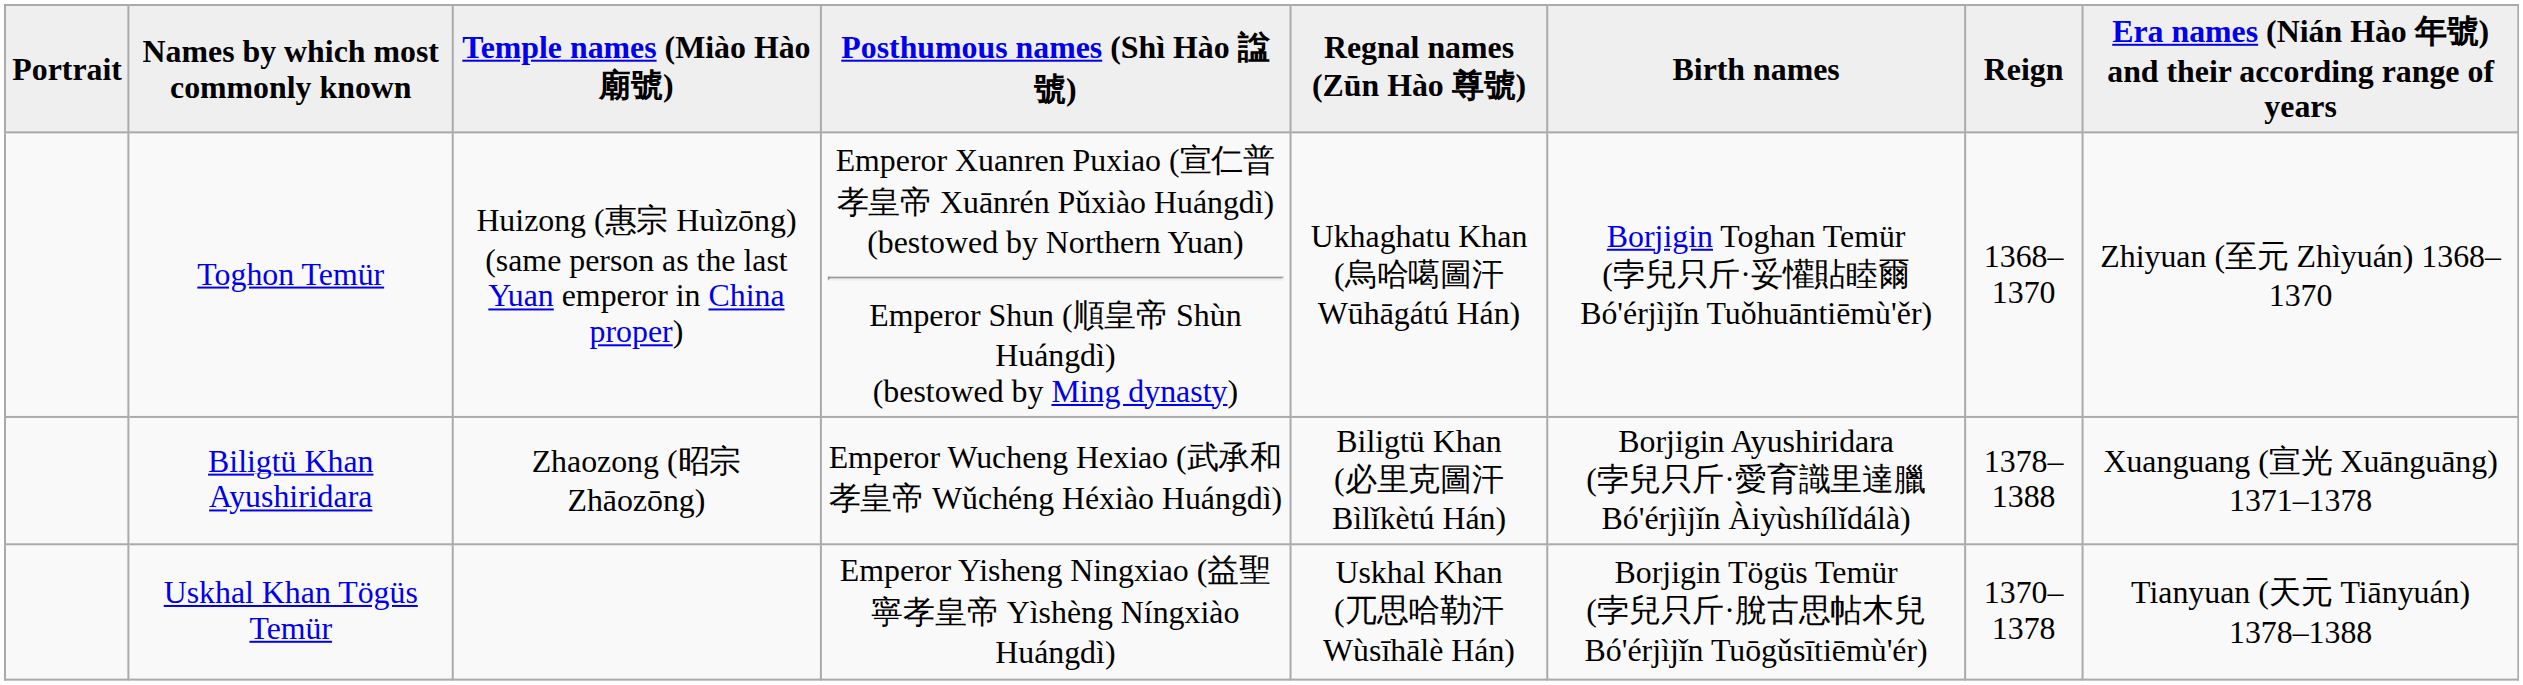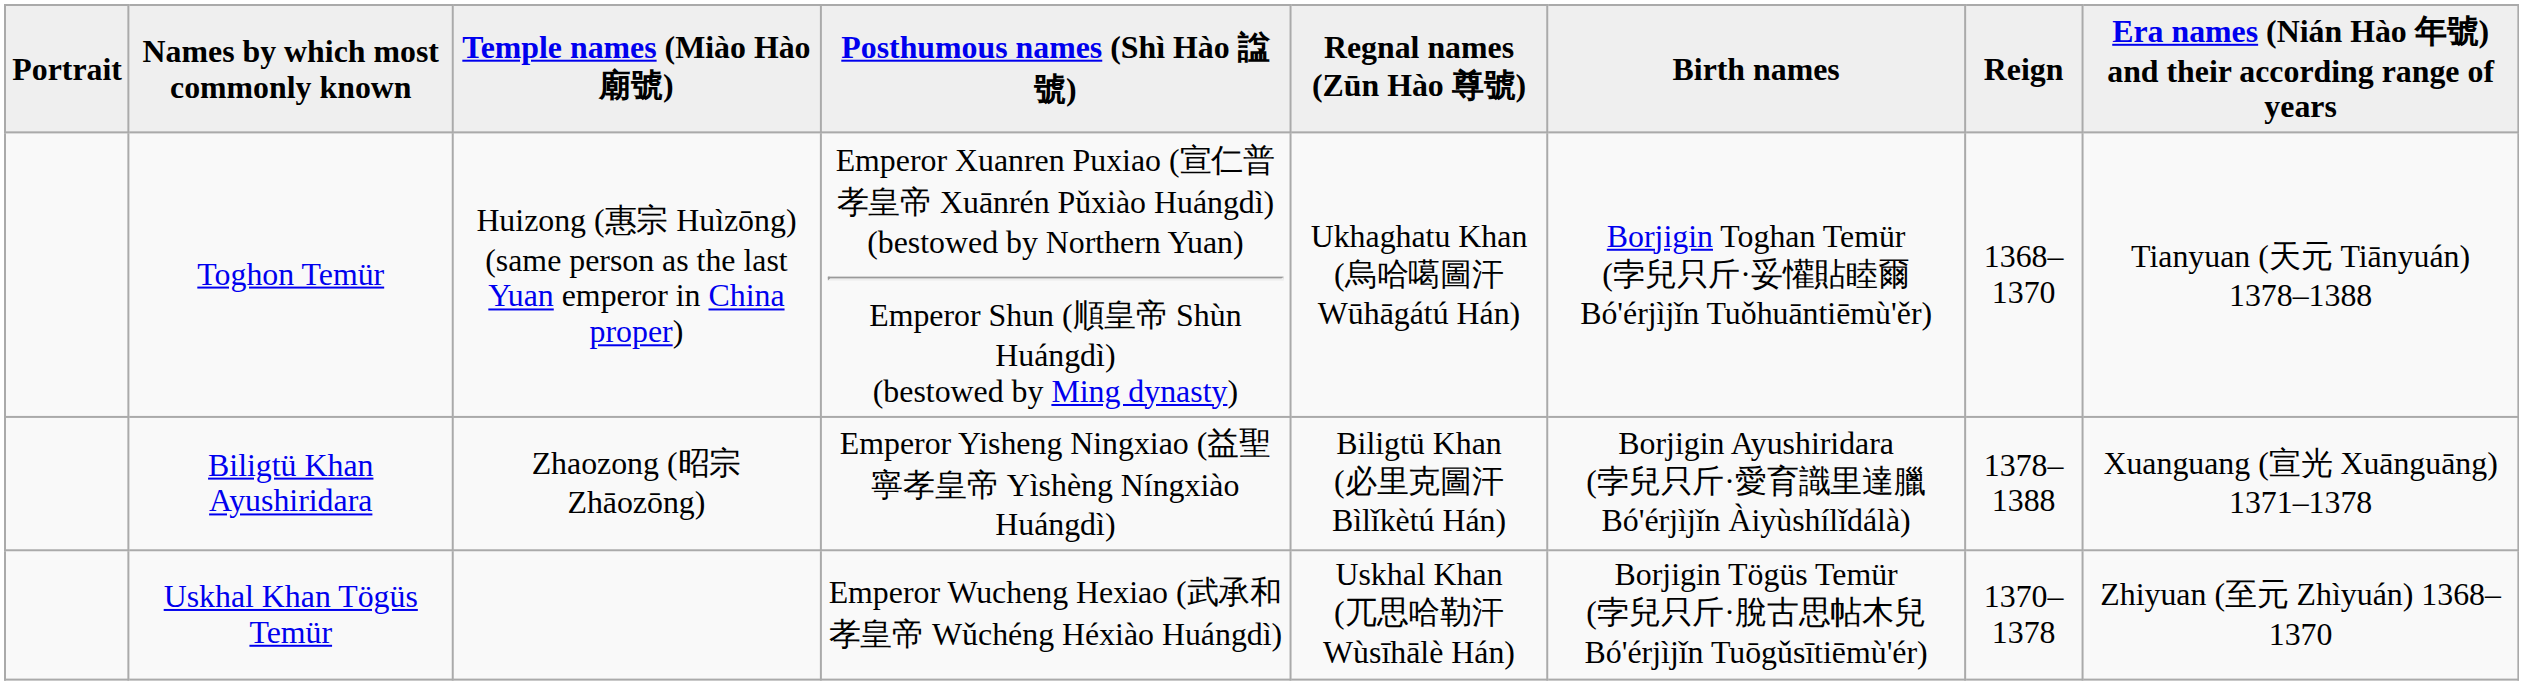Toghon Temür | Era names (Nián Hào 年號) and their according range of years: Zhiyuan (至元 Zhìyuán) 1368–1370 -> Tianyuan (天元 Tiānyuán) 1378–1388
Biligtü Khan Ayushiridara | Posthumous names (Shì Hào 諡號): Emperor Wucheng Hexiao (武承和孝皇帝 Wǔchéng Héxiào Huángdì) -> Emperor Yisheng Ningxiao (益聖寧孝皇帝 Yìshèng Níngxiào Huángdì)
Uskhal Khan Tögüs Temür | Posthumous names (Shì Hào 諡號): Emperor Yisheng Ningxiao (益聖寧孝皇帝 Yìshèng Níngxiào Huángdì) -> Emperor Wucheng Hexiao (武承和孝皇帝 Wǔchéng Héxiào Huángdì)
Uskhal Khan Tögüs Temür | Era names (Nián Hào 年號) and their according range of years: Tianyuan (天元 Tiānyuán) 1378–1388 -> Zhiyuan (至元 Zhìyuán) 1368–1370
